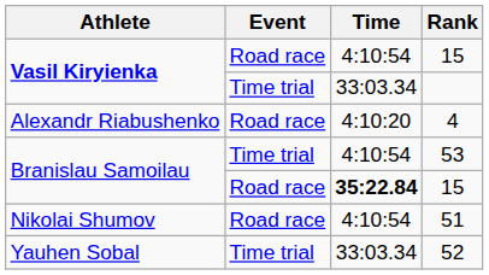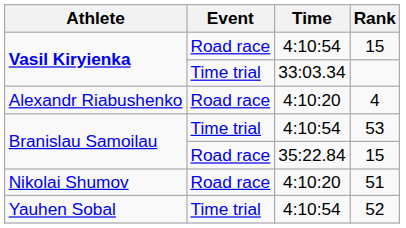Branislau Samoilau / 15 | Time: bold -> normal
51 | Time: 4:10:54 -> 4:10:20
52 | Time: 33:03.34 -> 4:10:54
